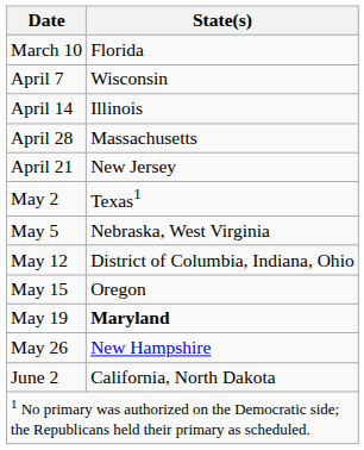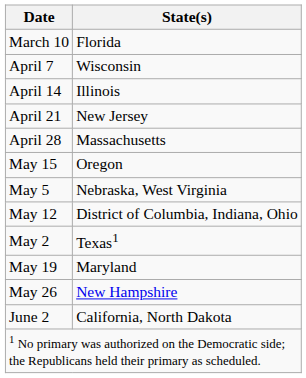rows swapped: April 21 <-> April 28
rows swapped: May 2 <-> May 15
May 19 | State(s): bold -> normal
